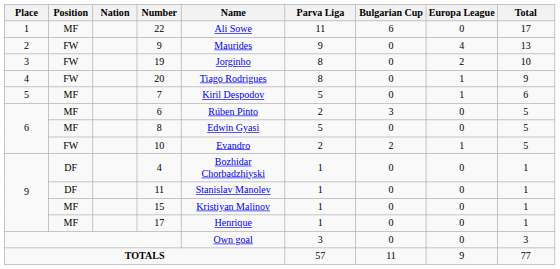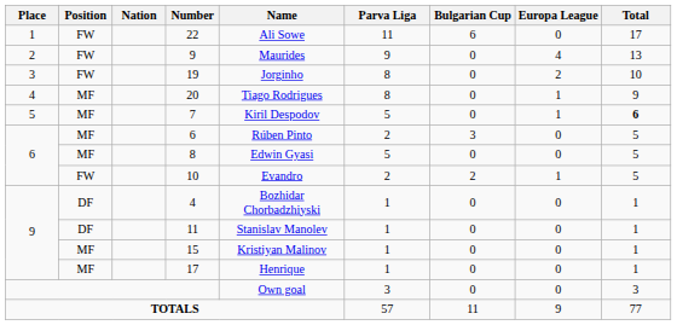22 | Position: MF -> FW
20 | Position: FW -> MF
7 | Total: normal -> bold
